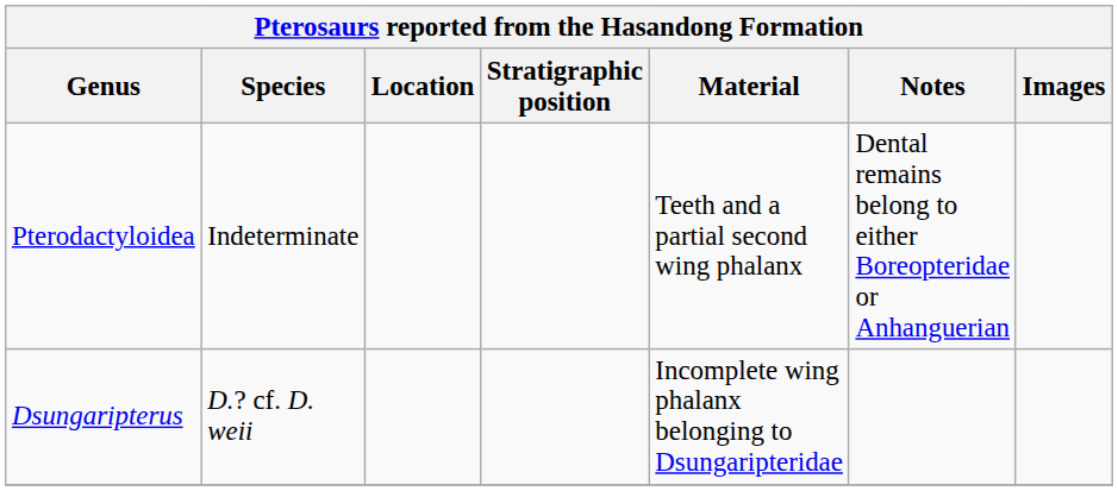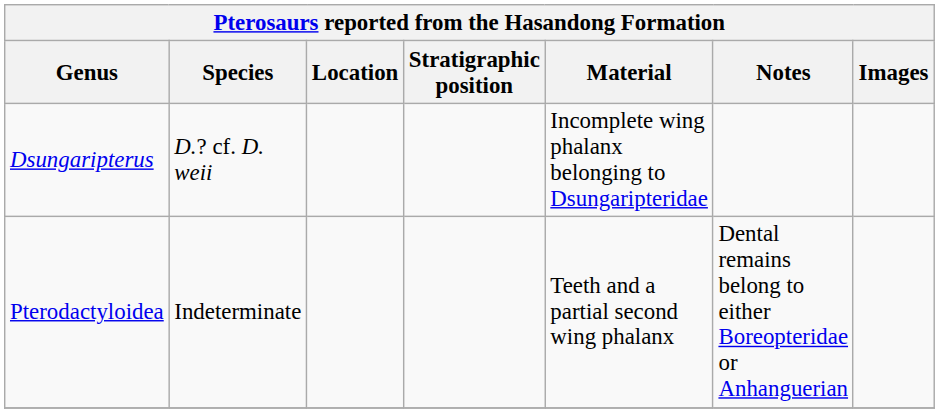rows swapped: Pterodactyloidea <-> Dsungaripterus
